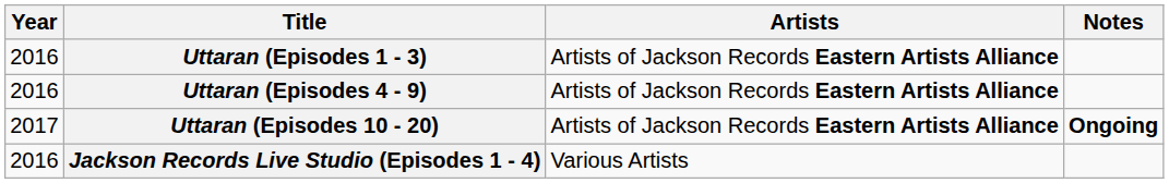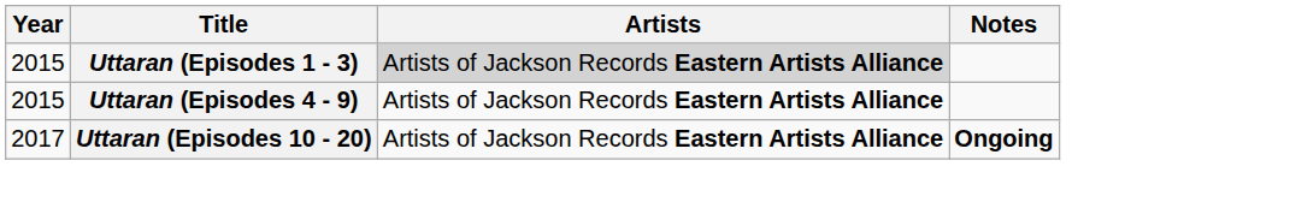Uttaran (Episodes 1 - 3) | Year: 2016 -> 2015
Uttaran (Episodes 1 - 3) | Artists: no background -> lightgrey background
Uttaran (Episodes 4 - 9) | Year: 2016 -> 2015
- row: 2016 | Jackson Records Live Studio (Episodes 1 - 4) | Various Artists
